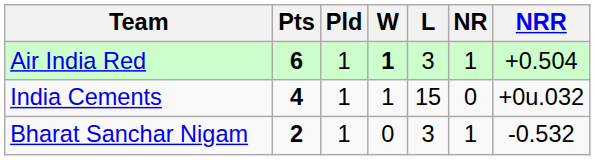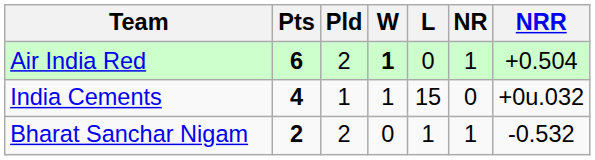Air India Red | Pld: 1 -> 2
Air India Red | L: 3 -> 0
Bharat Sanchar Nigam | Pld: 1 -> 2
Bharat Sanchar Nigam | L: 3 -> 1
